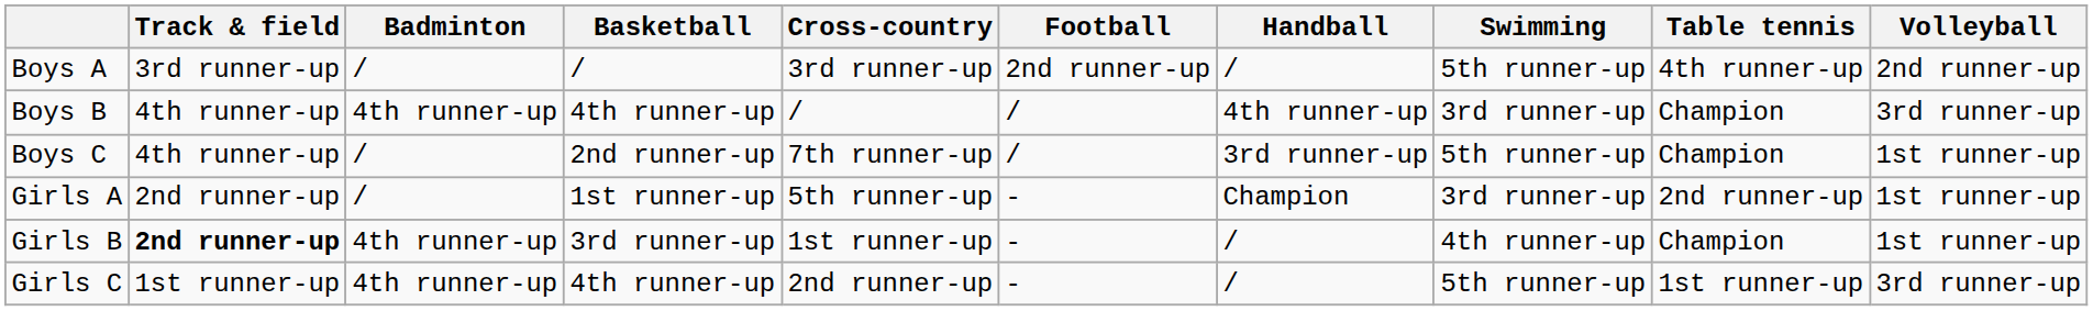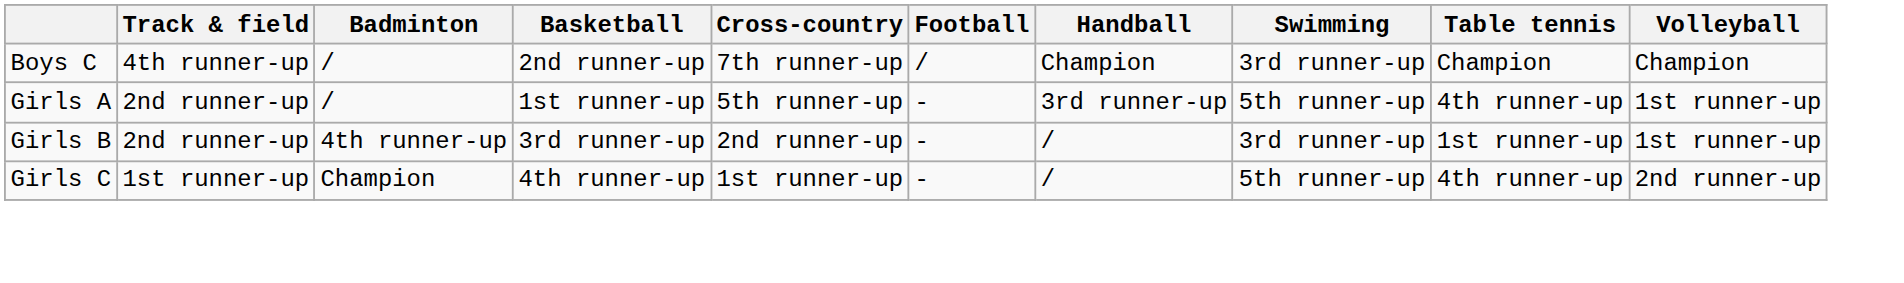- row: Boys A | 3rd runner-up | / | / | 3rd runner-up | 2nd runner-up | / | 5th runner-up | 4th runner-up | 2nd runner-up
- row: Boys B | 4th runner-up | 4th runner-up | 4th runner-up | / | / | 4th runner-up | 3rd runner-up | Champion | 3rd runner-up
Boys C | Handball: 3rd runner-up -> Champion
Boys C | Swimming: 5th runner-up -> 3rd runner-up
Boys C | Volleyball: 1st runner-up -> Champion
Girls A | Handball: Champion -> 3rd runner-up
Girls A | Swimming: 3rd runner-up -> 5th runner-up
Girls A | Table tennis: 2nd runner-up -> 4th runner-up
Girls B | Track & field: bold -> normal
Girls B | Cross-country: 1st runner-up -> 2nd runner-up
Girls B | Swimming: 4th runner-up -> 3rd runner-up
Girls B | Table tennis: Champion -> 1st runner-up
Girls C | Badminton: 4th runner-up -> Champion
Girls C | Cross-country: 2nd runner-up -> 1st runner-up
Girls C | Table tennis: 1st runner-up -> 4th runner-up
Girls C | Volleyball: 3rd runner-up -> 2nd runner-up
